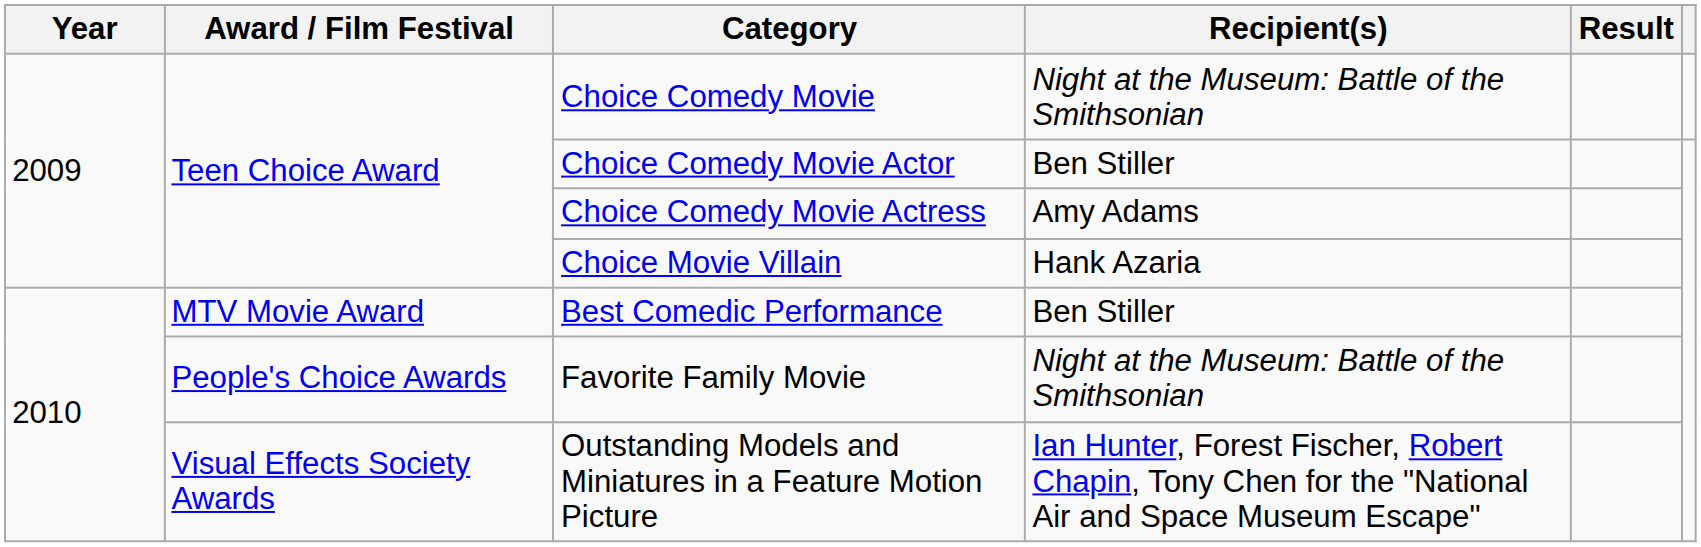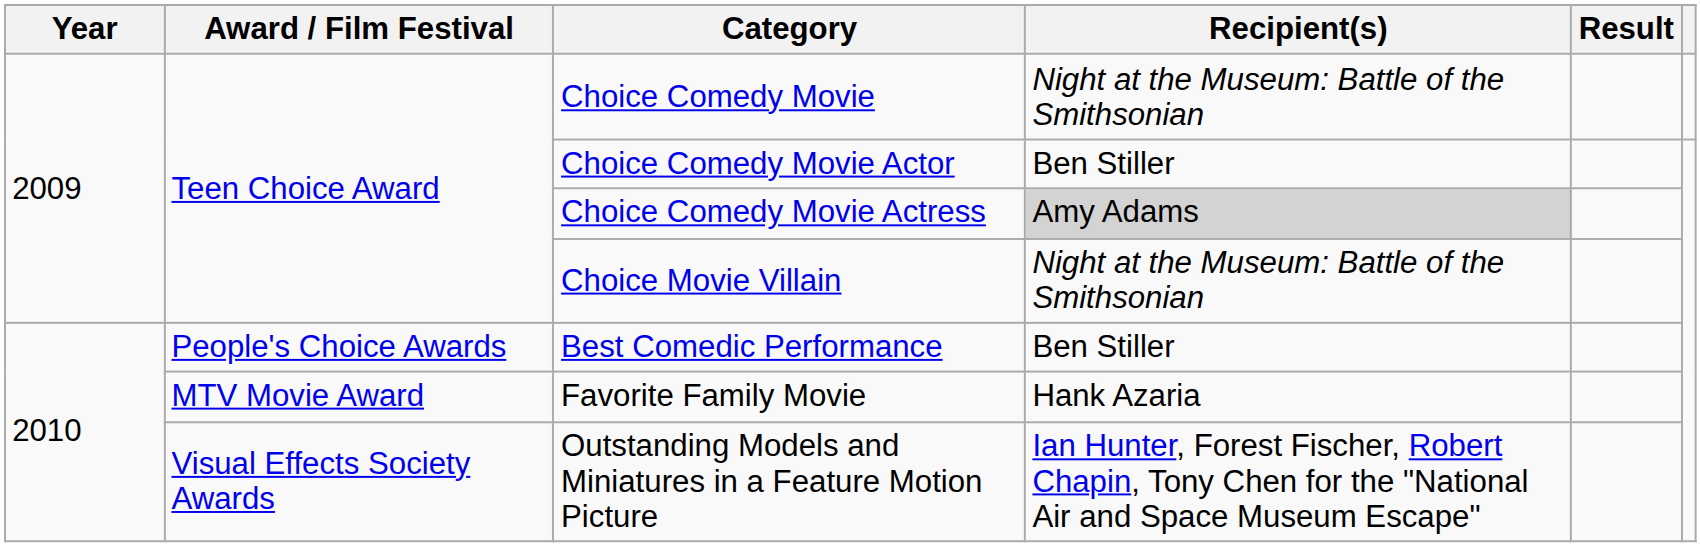Choice Comedy Movie Actress | Recipient(s): no background -> lightgrey background
Choice Movie Villain | Recipient(s): Hank Azaria -> Night at the Museum: Battle of the Smithsonian
Best Comedic Performance | Award / Film Festival: MTV Movie Award -> People's Choice Awards
Favorite Family Movie | Award / Film Festival: People's Choice Awards -> MTV Movie Award
Favorite Family Movie | Recipient(s): Night at the Museum: Battle of the Smithsonian -> Hank Azaria
